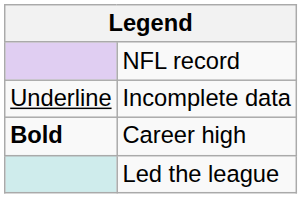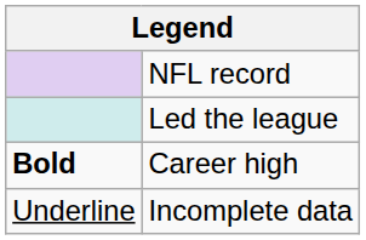rows swapped: Led the league <-> Incomplete data
